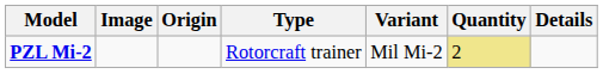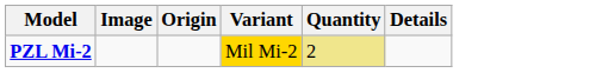- column: Type | Rotorcraft trainer
PZL Mi-2 | Variant: no background -> gold background
